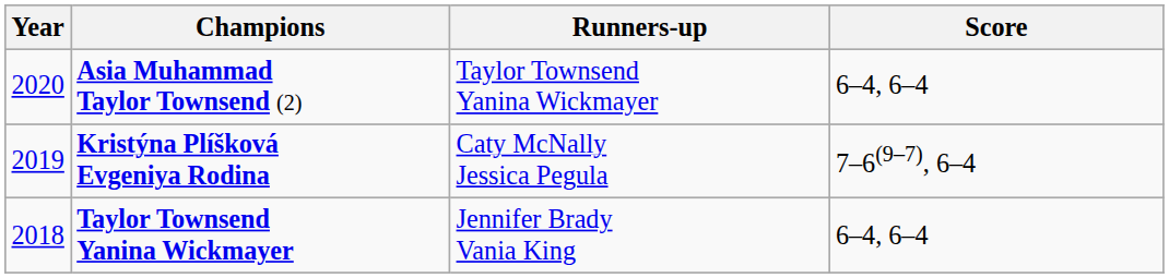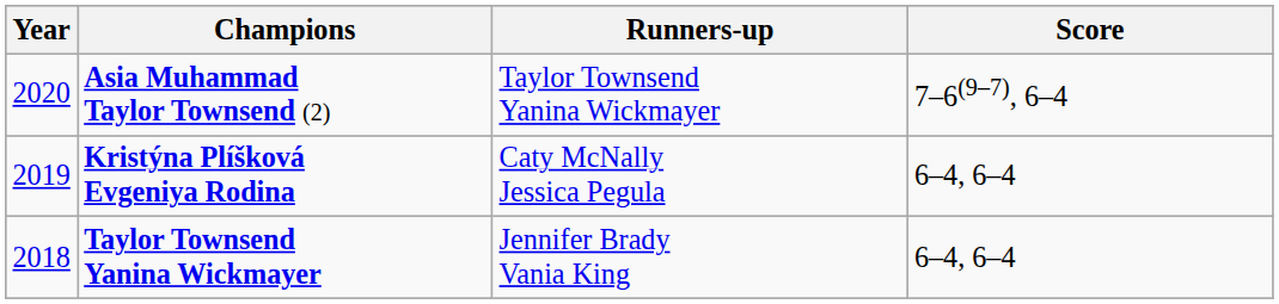Asia Muhammad Taylor Townsend (2) | Score: 6–4, 6–4 -> 7–6(9–7), 6–4
Kristýna Plíšková Evgeniya Rodina | Score: 7–6(9–7), 6–4 -> 6–4, 6–4
